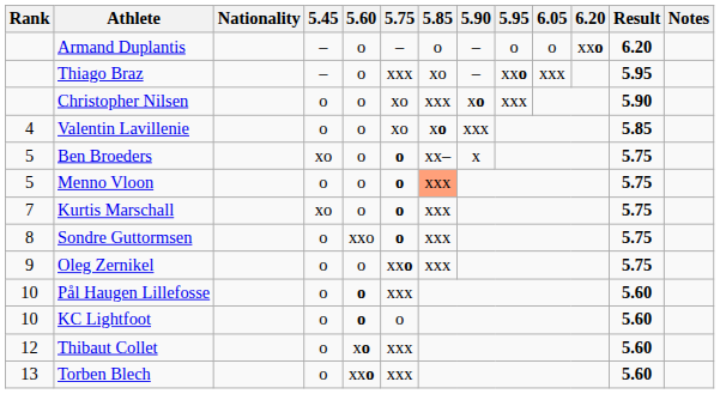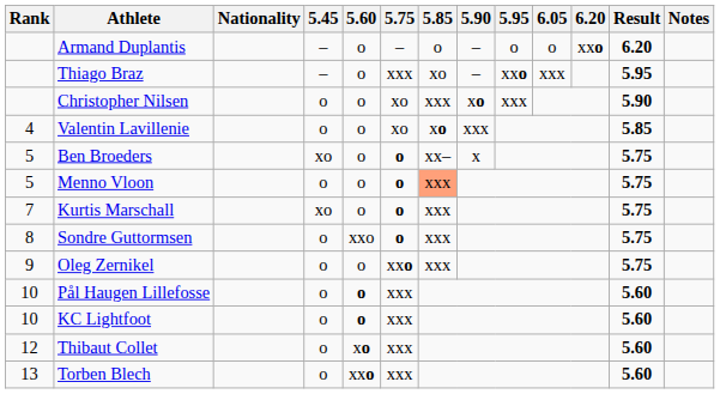KC Lightfoot | 5.75: o -> xxx
